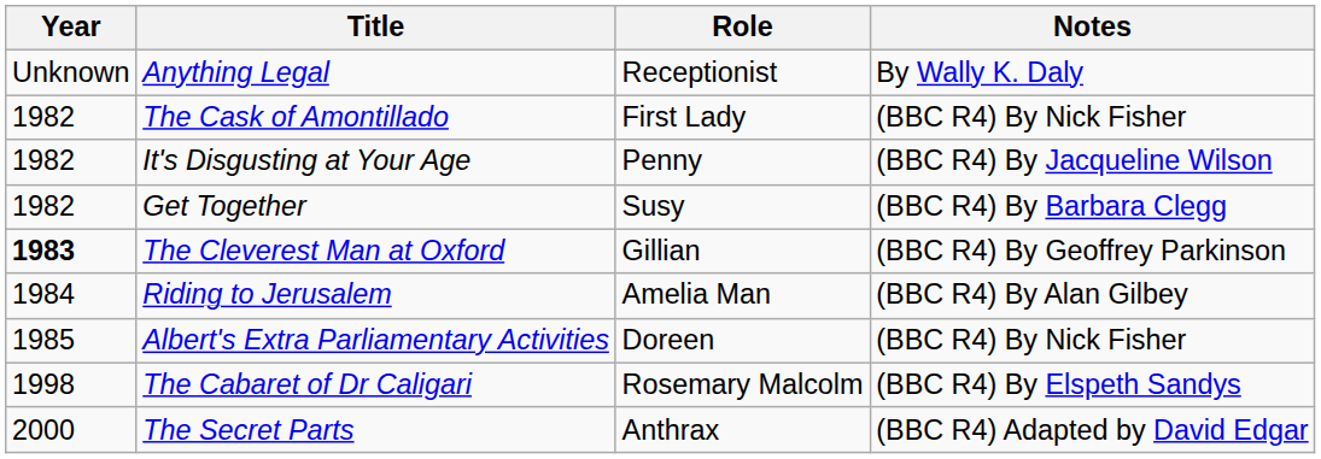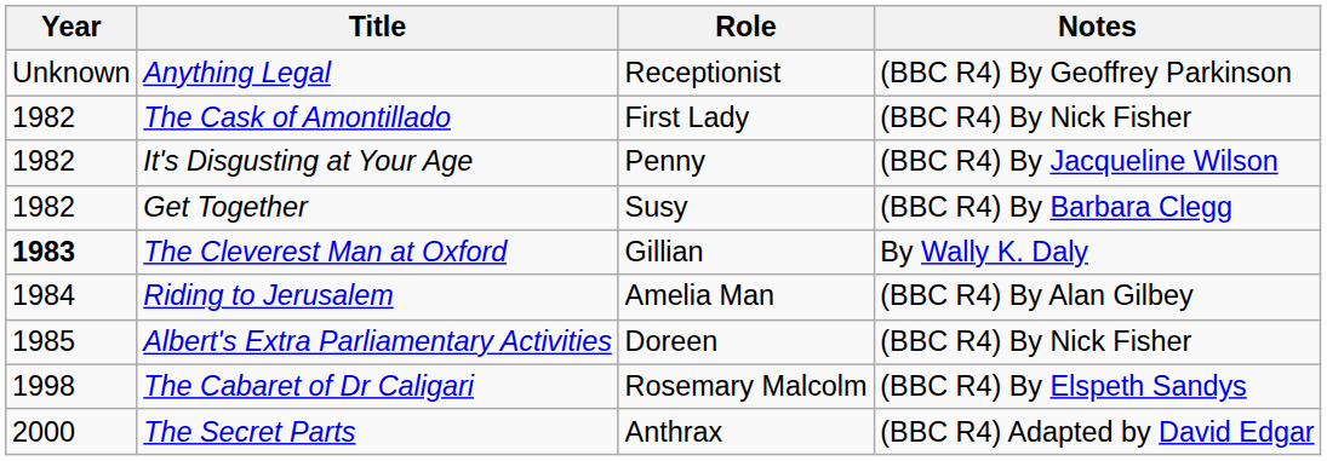Anything Legal | Notes: By Wally K. Daly -> (BBC R4) By Geoffrey Parkinson
The Cleverest Man at Oxford | Notes: (BBC R4) By Geoffrey Parkinson -> By Wally K. Daly
